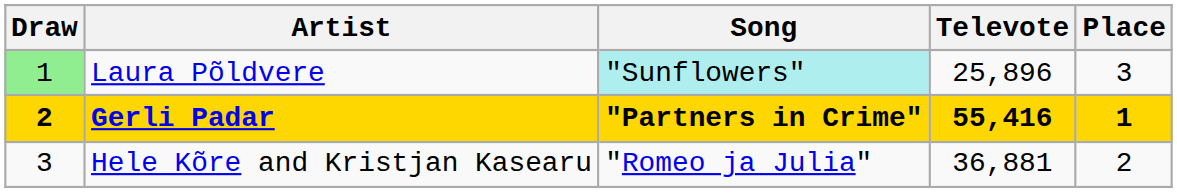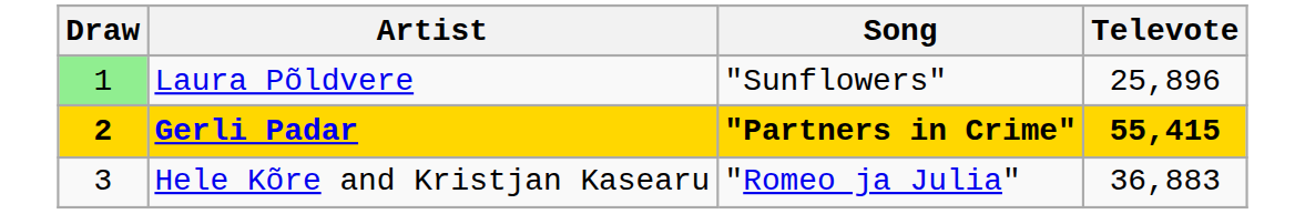- column: Place | 3 | 1 | 2
Laura Põldvere | Song: paleturquoise background -> no background
Gerli Padar | Televote: 55,416 -> 55,415
Hele Kõre and Kristjan Kasearu | Televote: 36,881 -> 36,883
